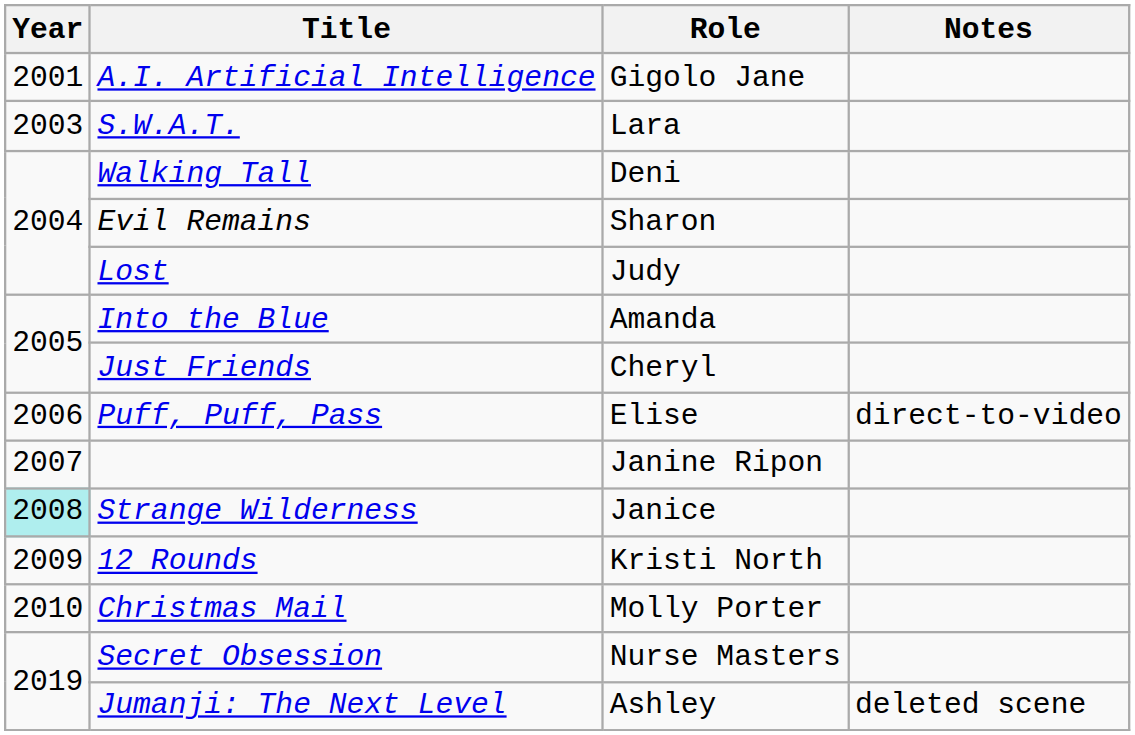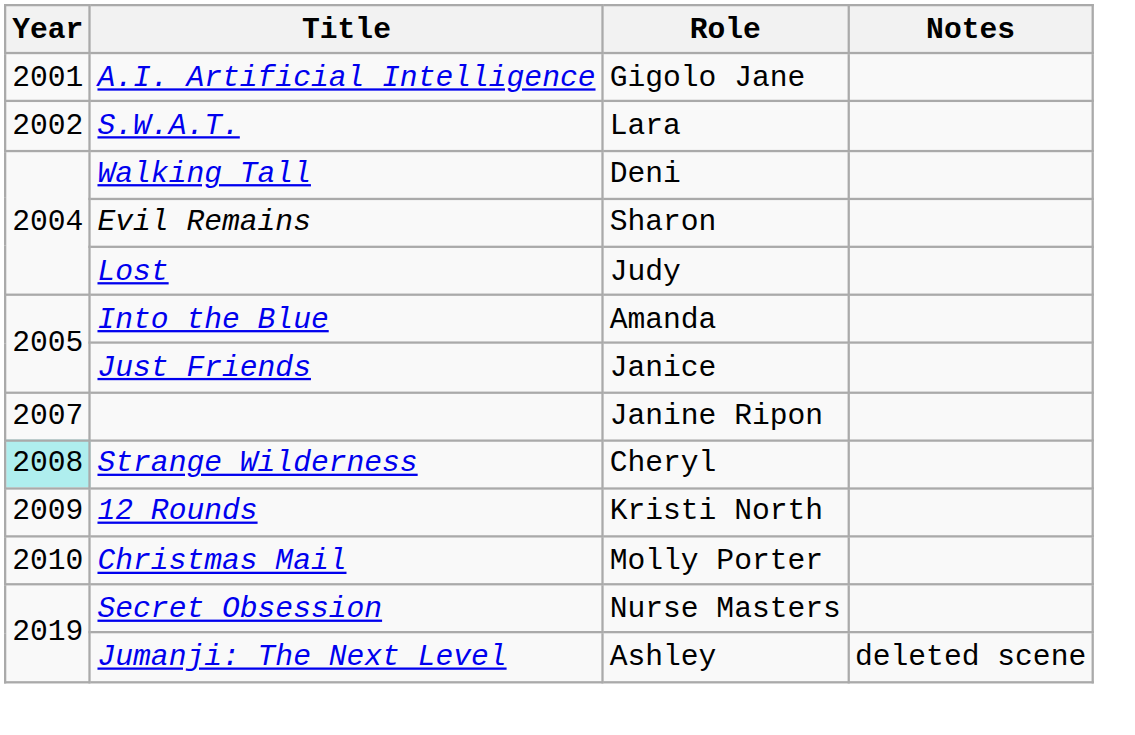S.W.A.T. | Year: 2003 -> 2002
Just Friends | Role: Cheryl -> Janice
- row: 2006 | Puff, Puff, Pass | Elise | direct-to-video
Strange Wilderness | Role: Janice -> Cheryl
